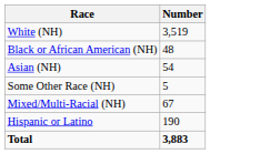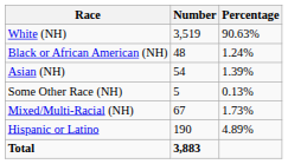+ column: Percentage | 90.63% | 1.24% | 1.39% | 0.13% | 1.73% | 4.89%
